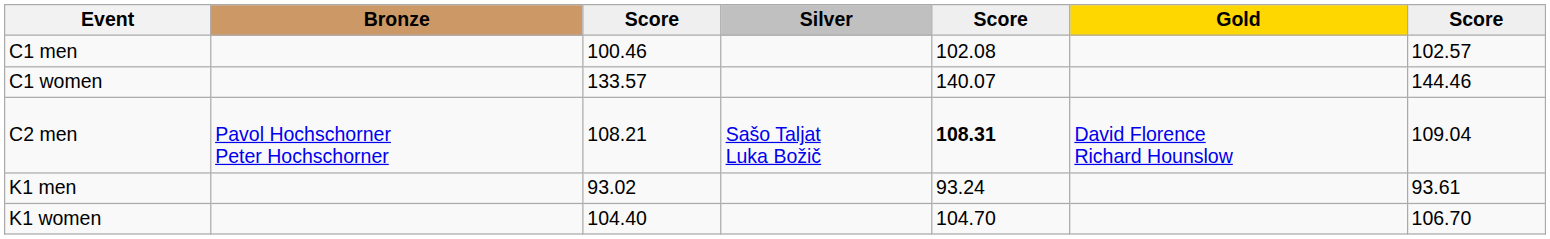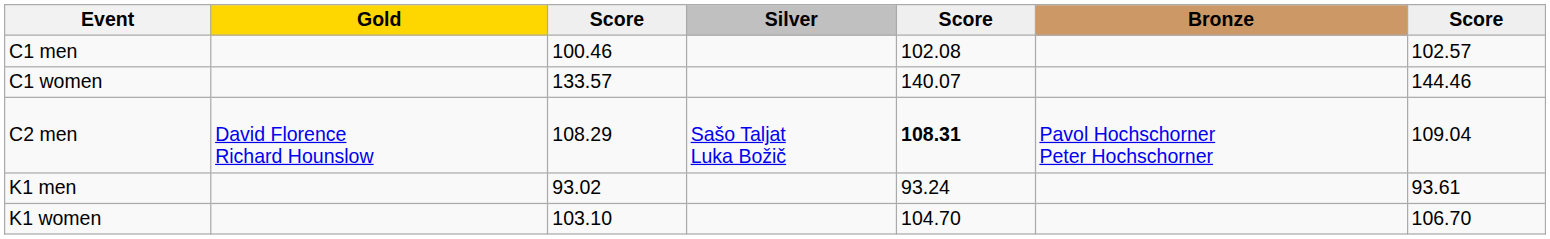columns swapped: Gold <-> Bronze
C2 men | column 3: 108.21 -> 108.29
K1 women | column 3: 104.40 -> 103.10
